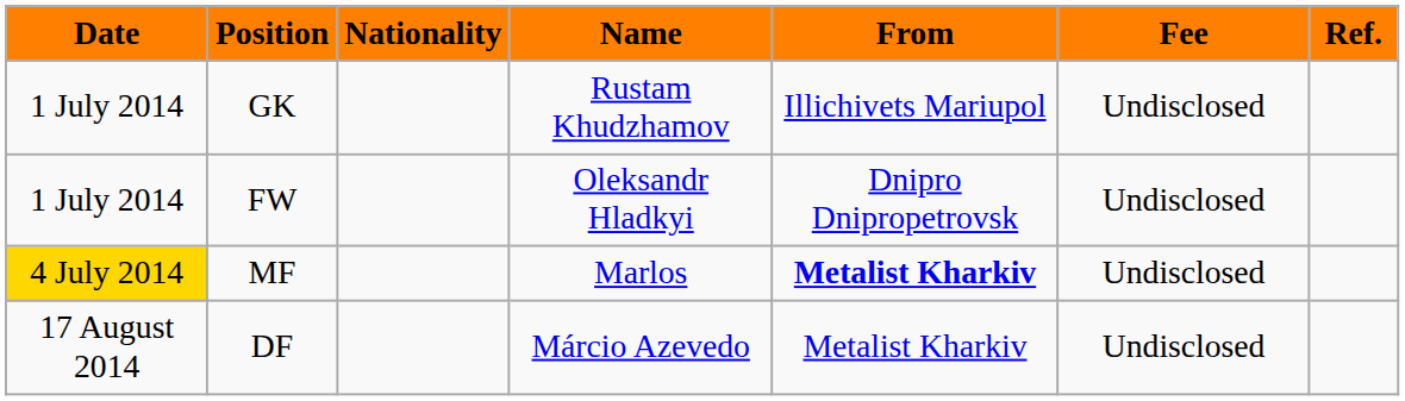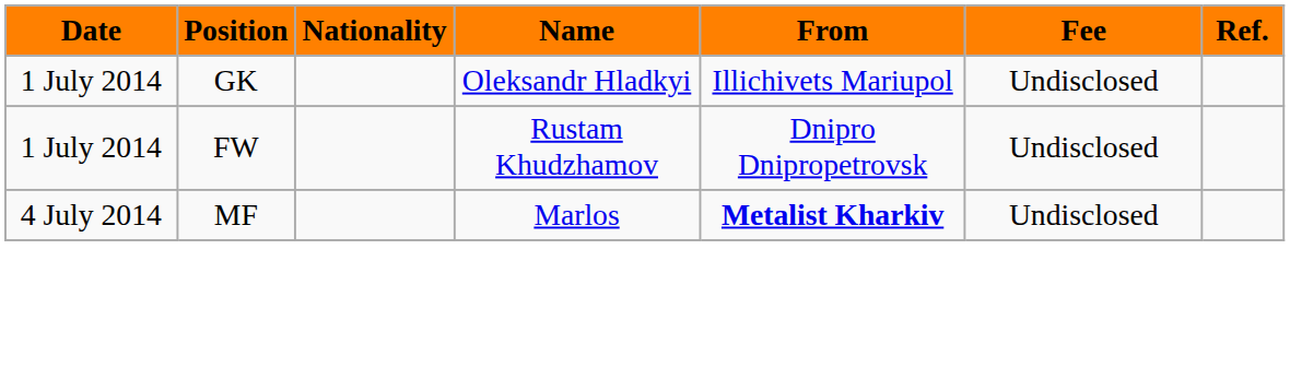GK | Name: Rustam Khudzhamov -> Oleksandr Hladkyi
FW | Name: Oleksandr Hladkyi -> Rustam Khudzhamov
MF | Date: gold background -> no background
- row: 17 August 2014 | DF | Márcio Azevedo | Metalist Kharkiv | Undisclosed
